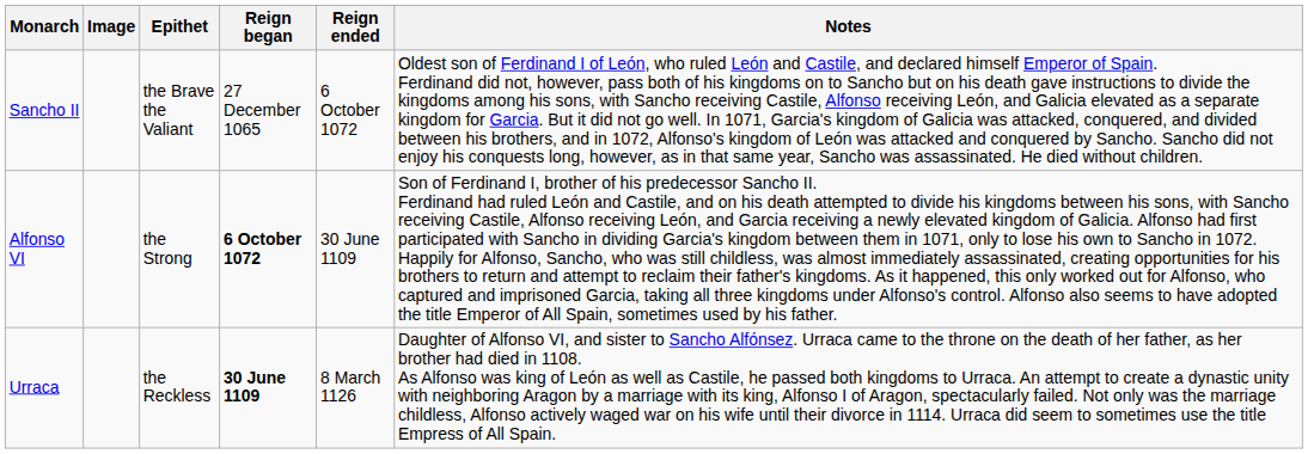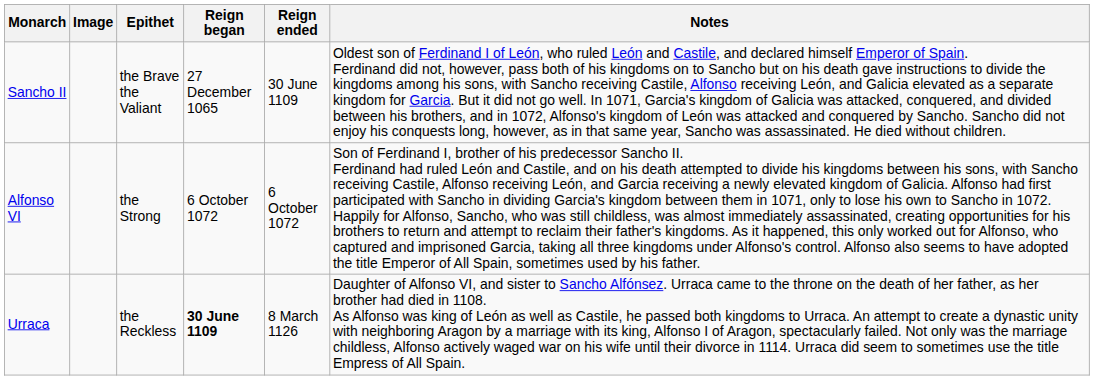Sancho II | Reign ended: 6 October 1072 -> 30 June 1109
Alfonso VI | Reign began: bold -> normal
Alfonso VI | Reign ended: 30 June 1109 -> 6 October 1072
